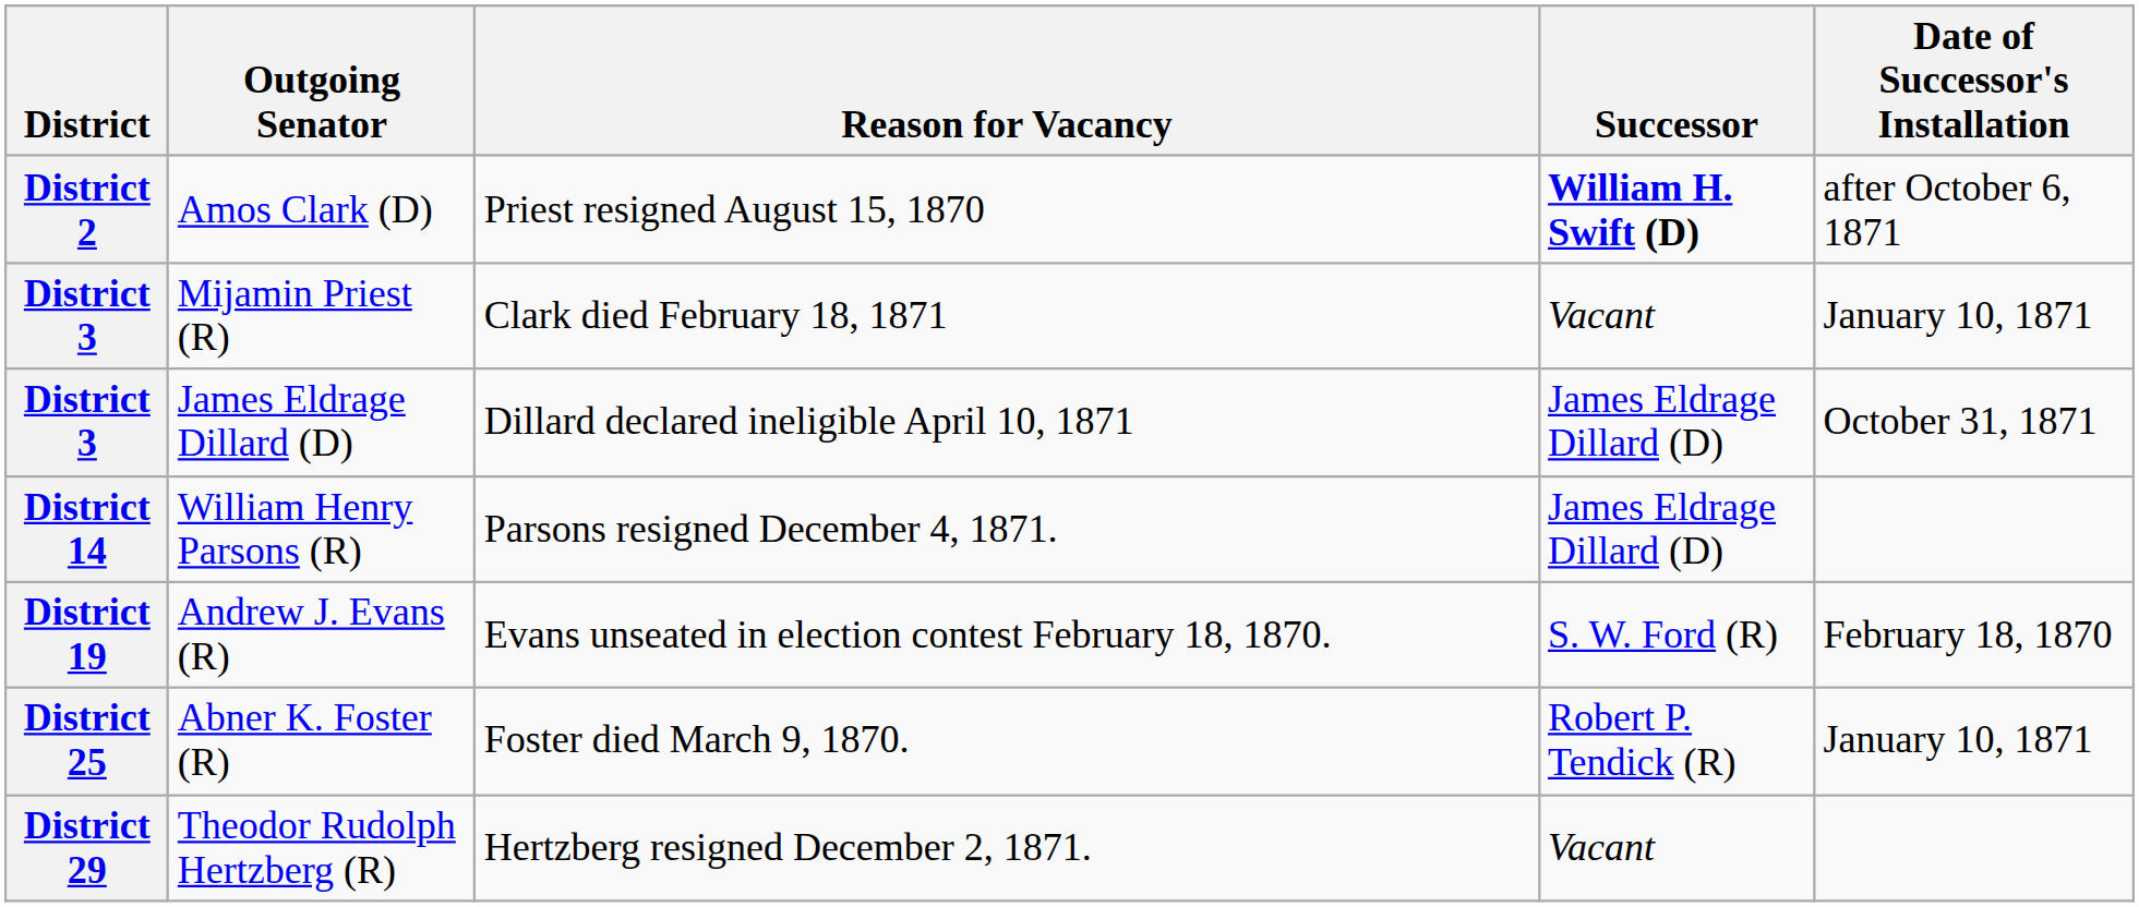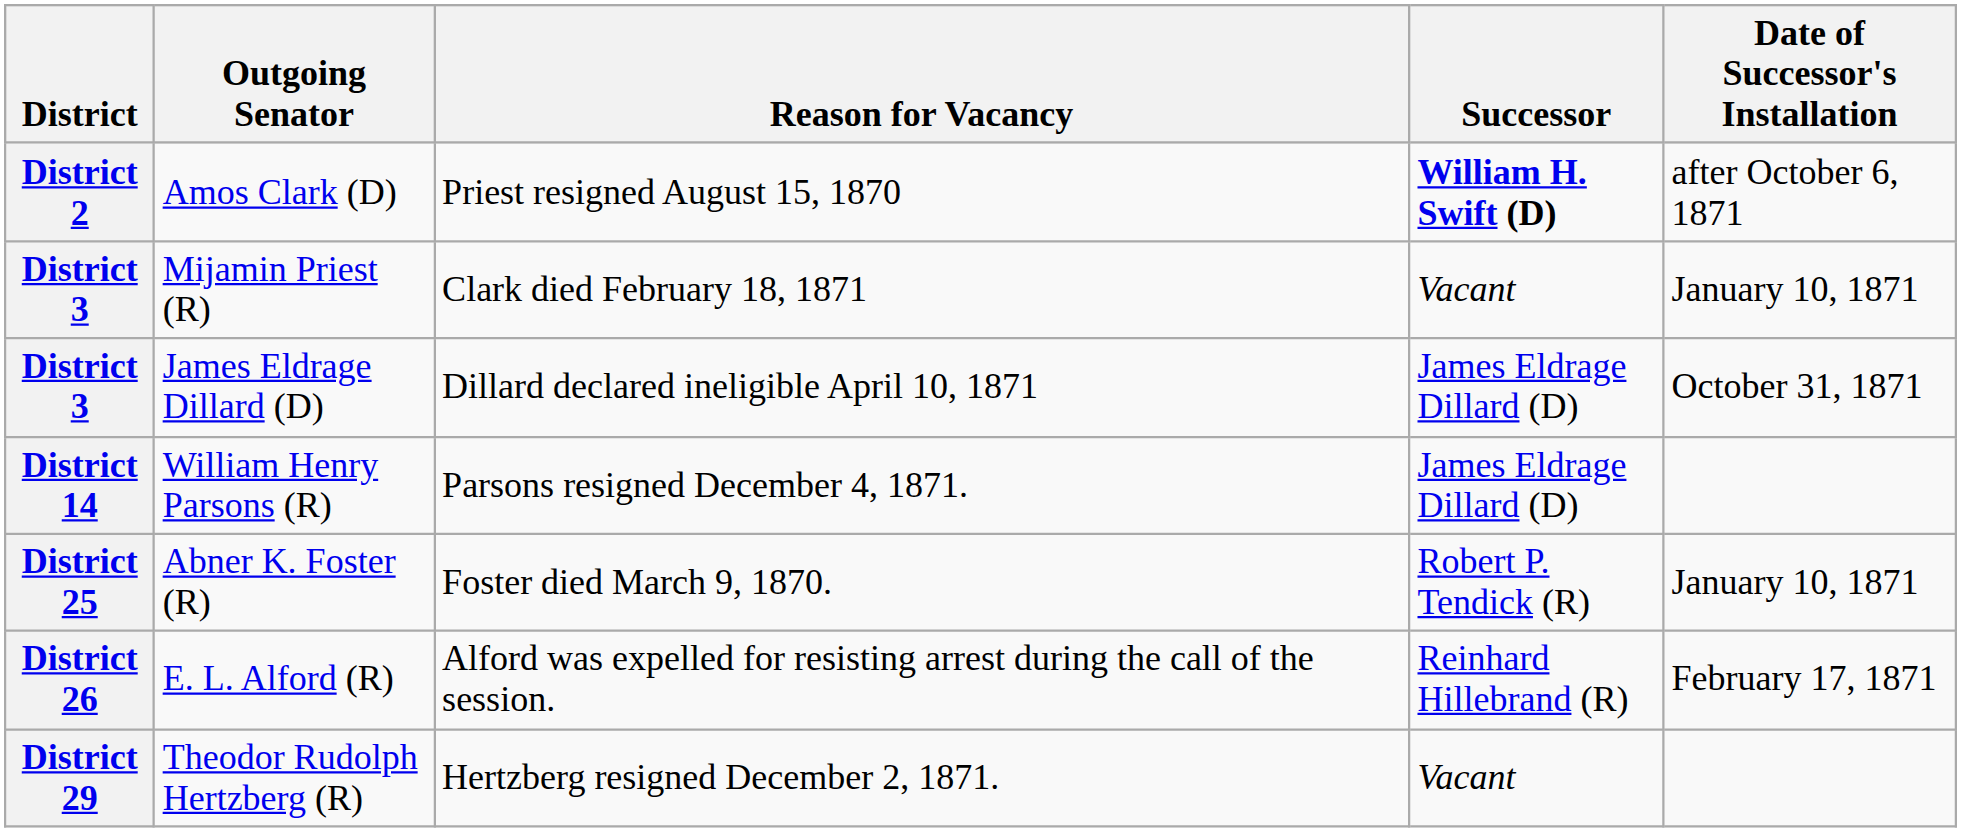- row: District 19 | Andrew J. Evans (R) | Evans unseated in election contest February 18, 1870. | S. W. Ford (R) | February 18, 1870
+ row: District 26 | E. L. Alford (R) | Alford was expelled for resisting arrest during the call of the session. | Reinhard Hillebrand (R) | February 17, 1871
